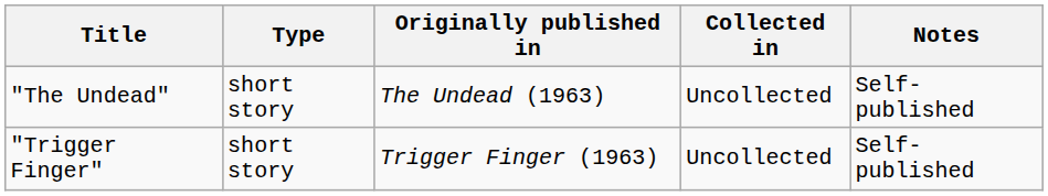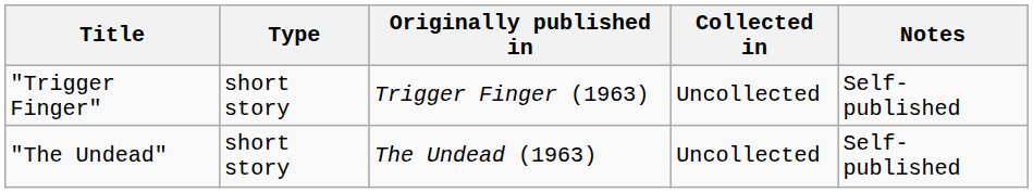rows swapped: "The Undead" <-> "Trigger Finger"
